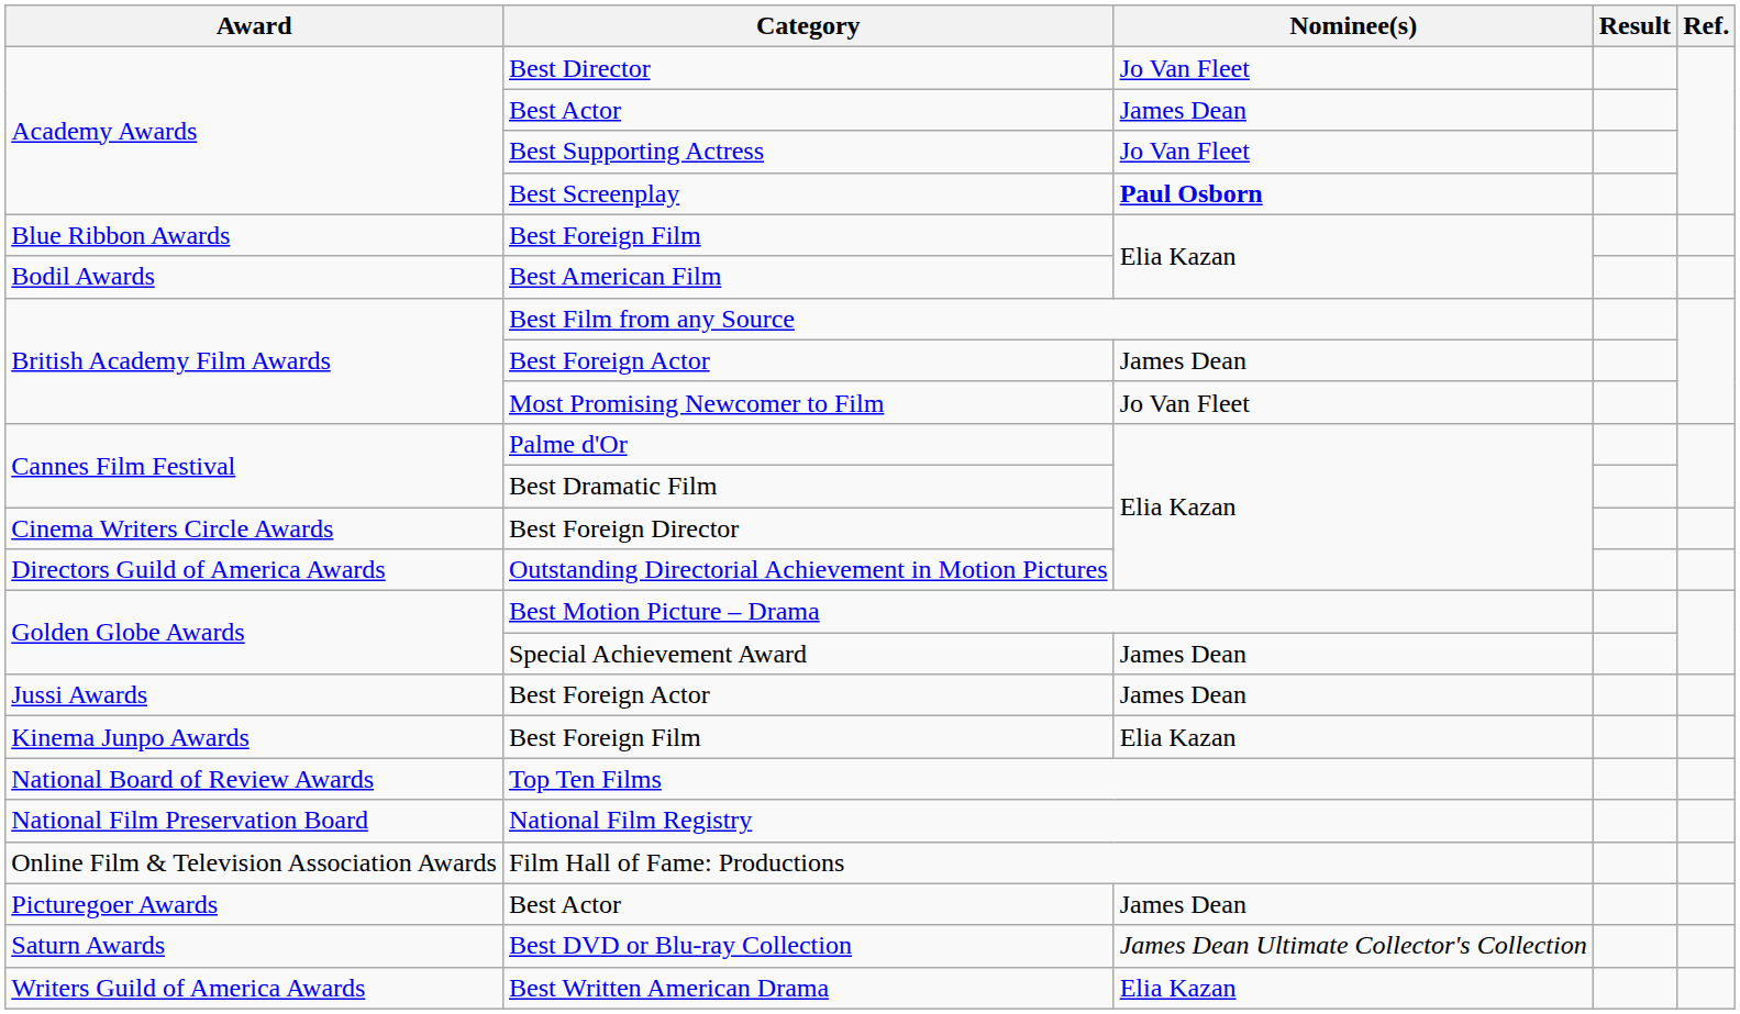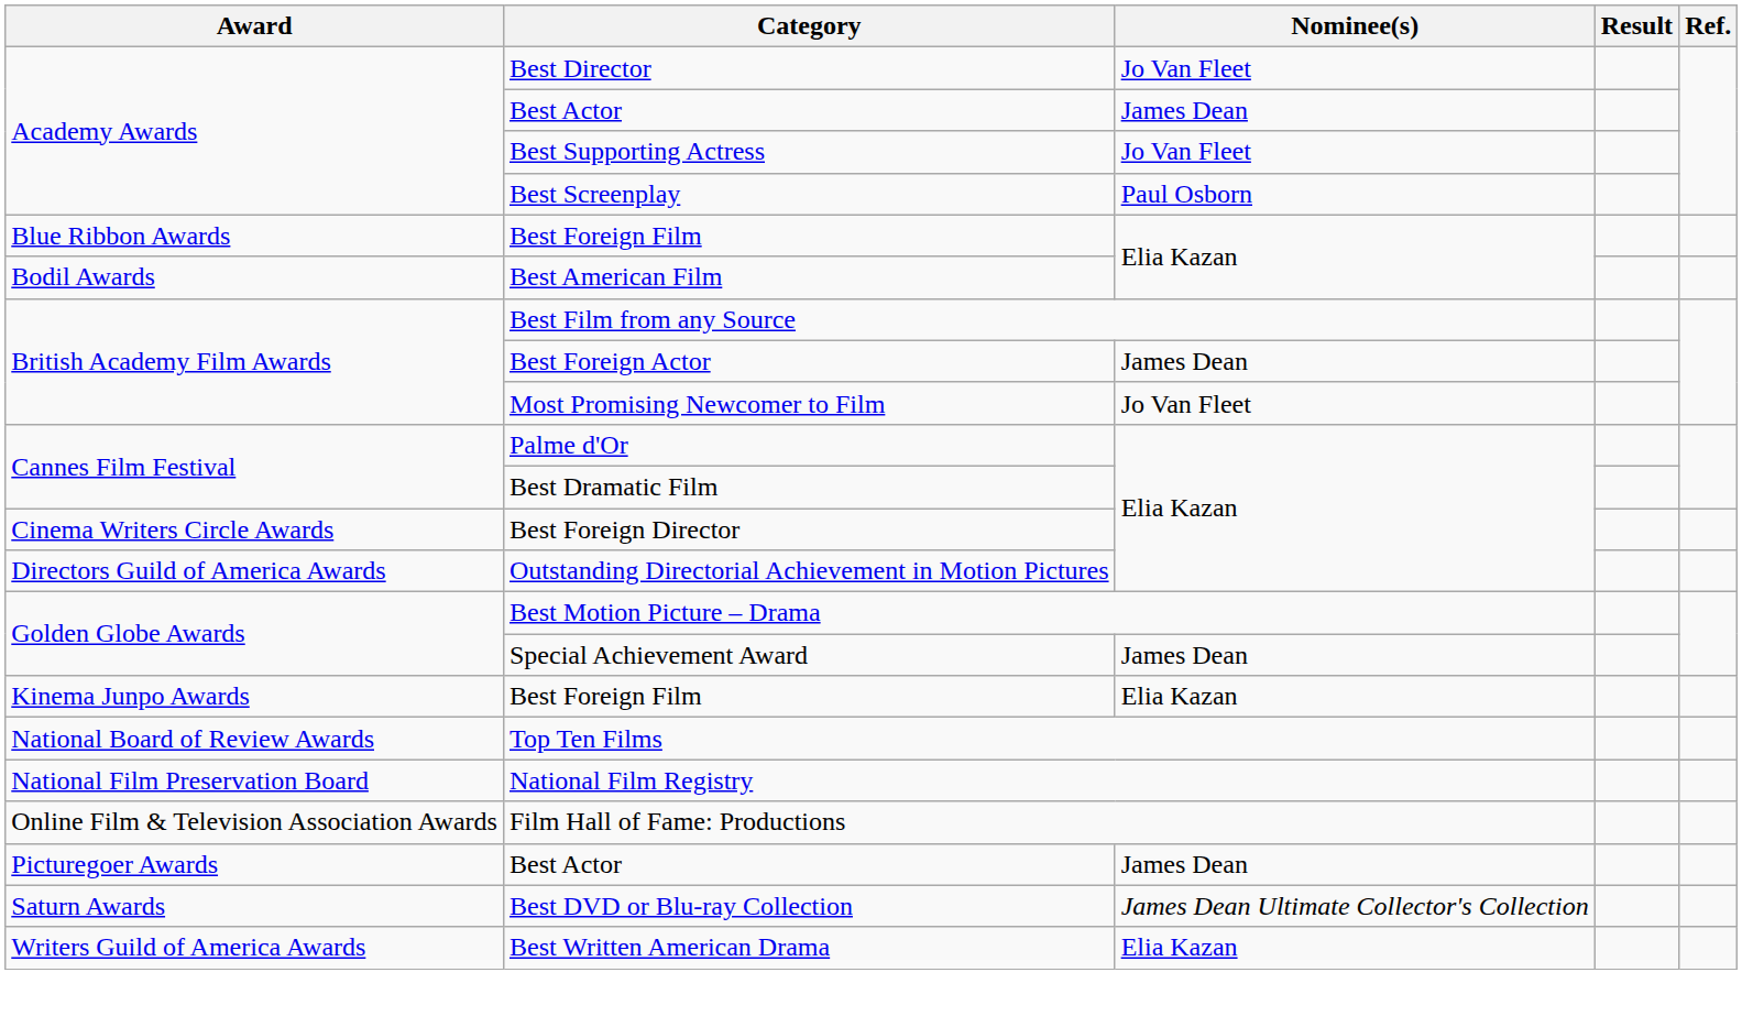Best Screenplay | Nominee(s): bold -> normal
- row: Jussi Awards | Best Foreign Actor | James Dean
